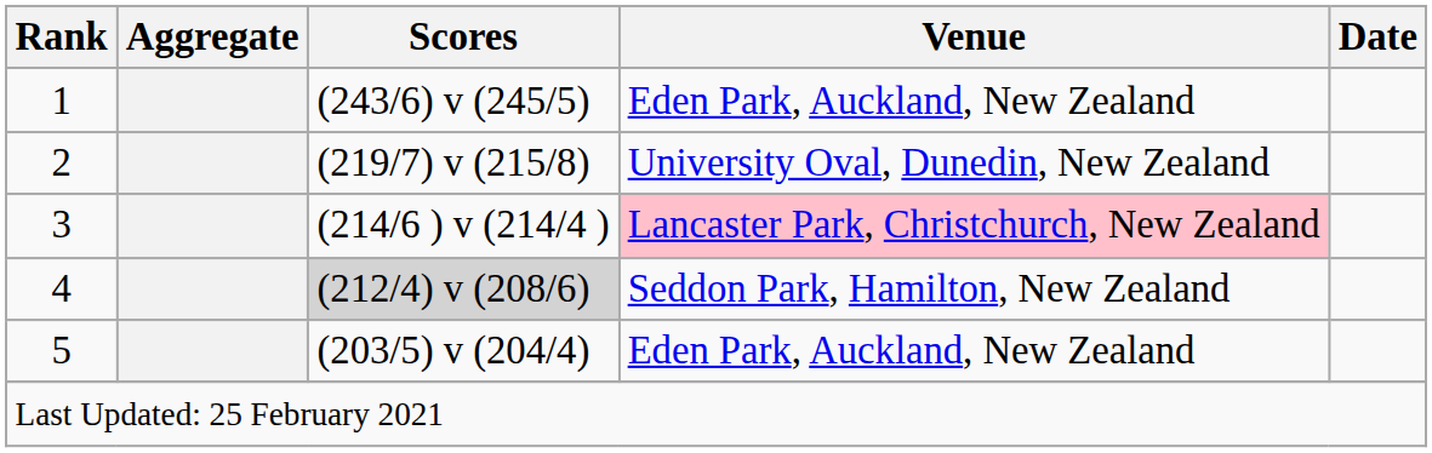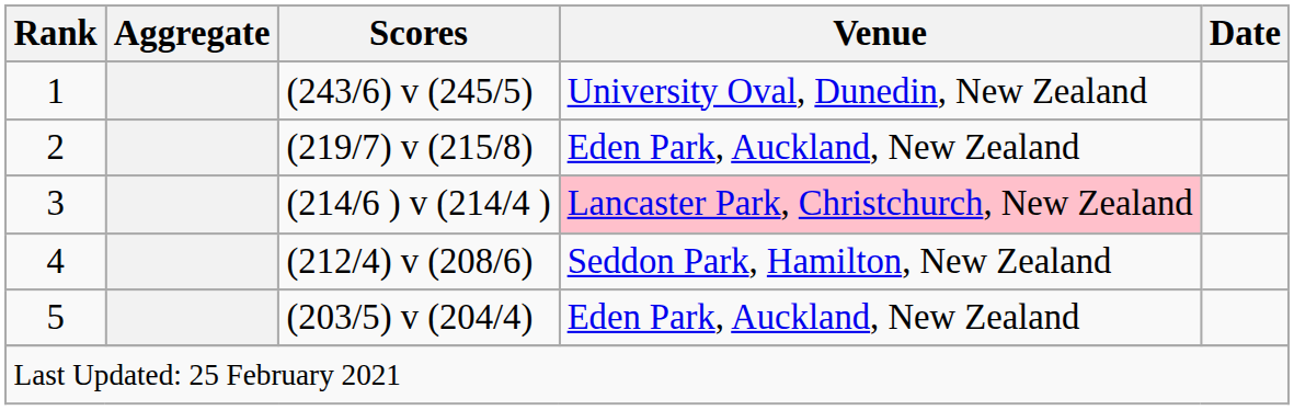1 | Venue: Eden Park, Auckland, New Zealand -> University Oval, Dunedin, New Zealand
2 | Venue: University Oval, Dunedin, New Zealand -> Eden Park, Auckland, New Zealand
4 | Scores: lightgrey background -> no background
